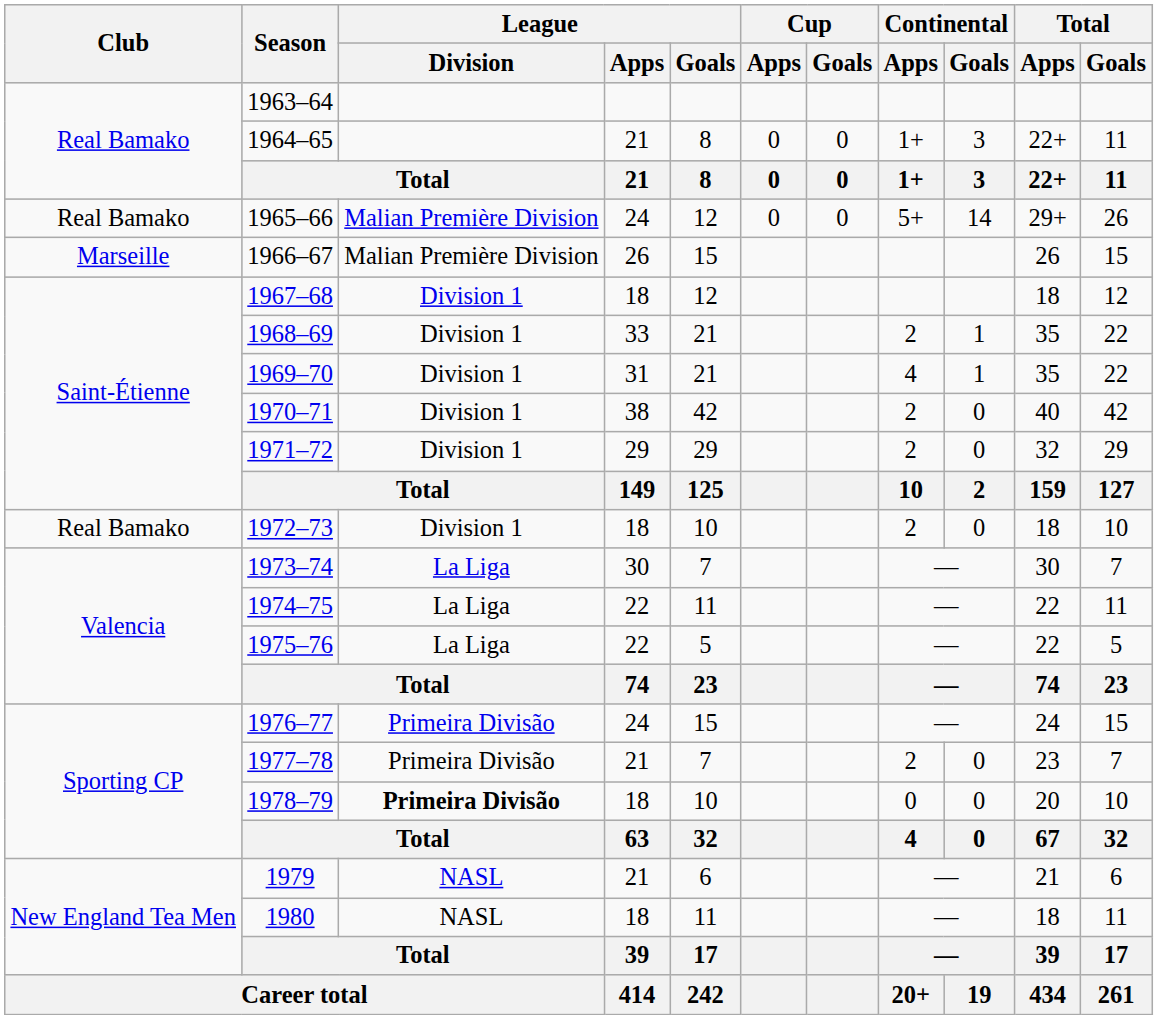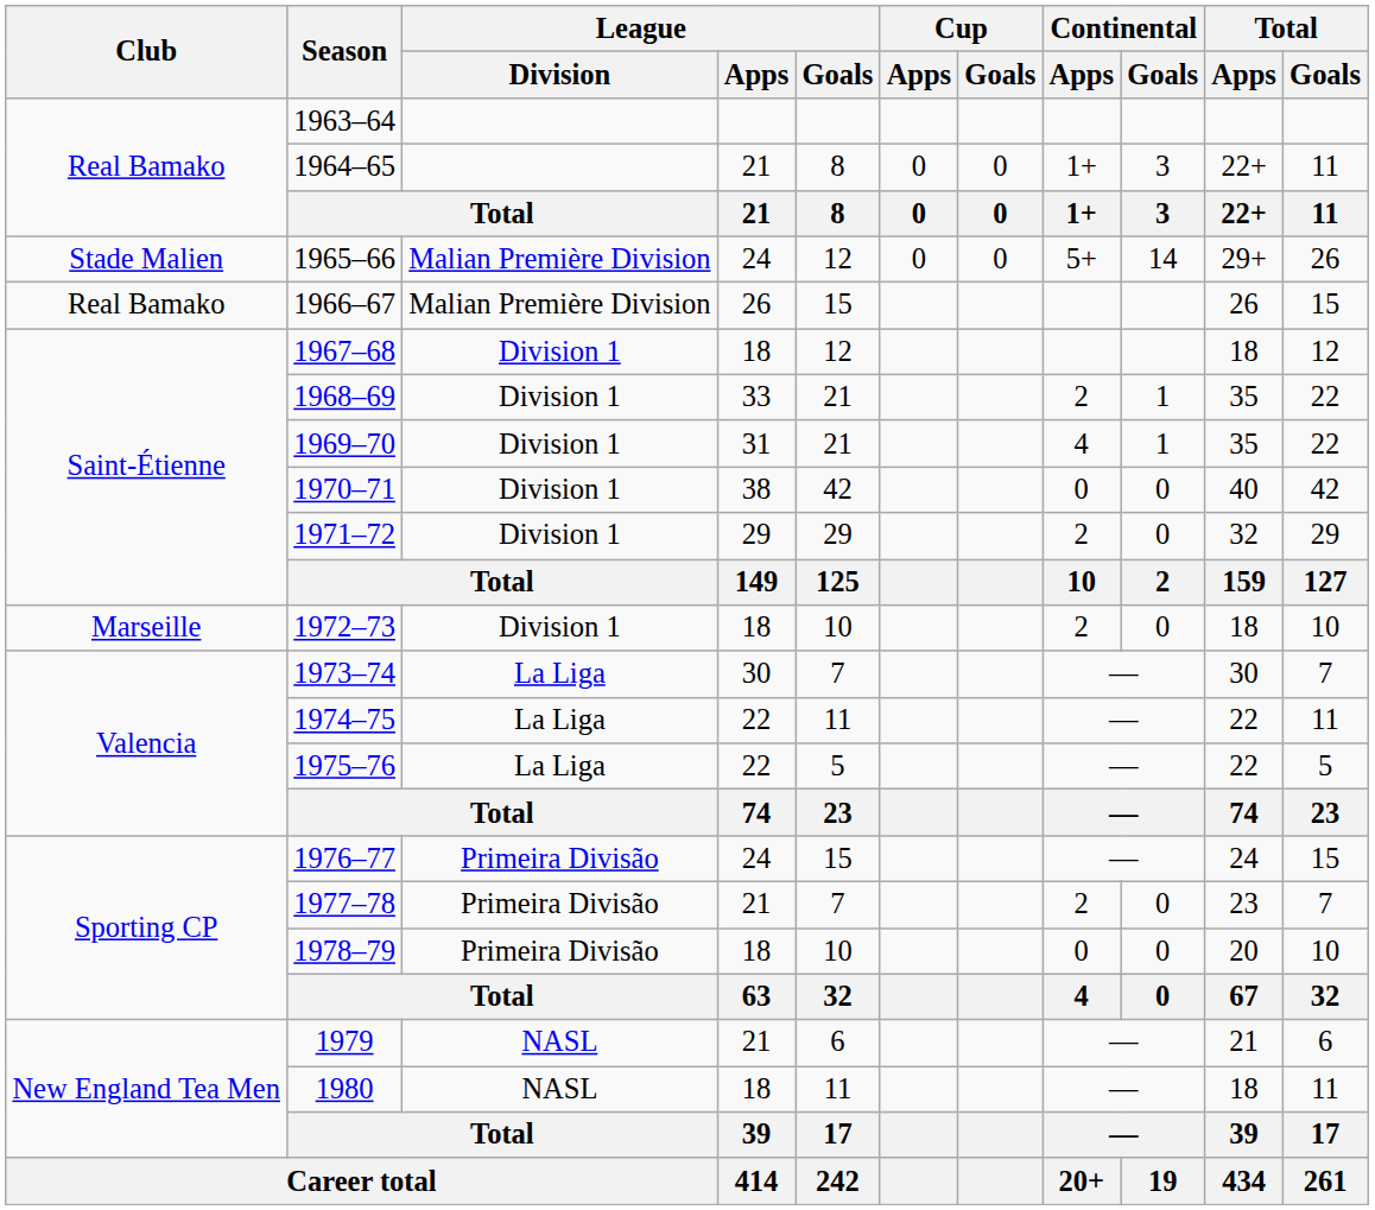1965–66 | Club: Real Bamako -> Stade Malien
1966–67 | Club: Marseille -> Real Bamako
1970–71 | Continental / Apps: 2 -> 0
1972–73 | Club: Real Bamako -> Marseille
1978–79 | League / Division: bold -> normal
